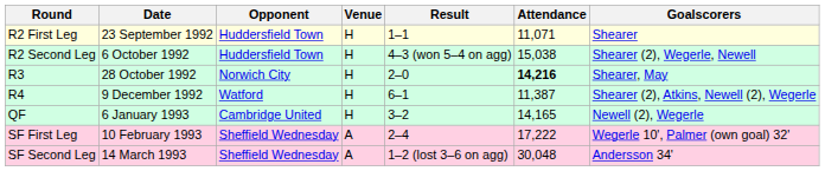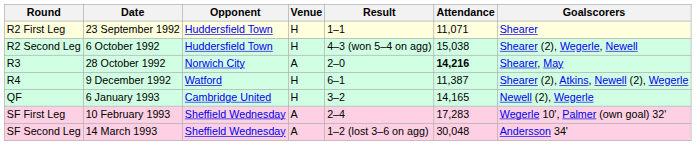R3 | Venue: H -> A
SF First Leg | Attendance: 17,222 -> 17,283
